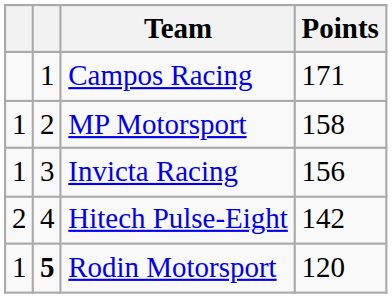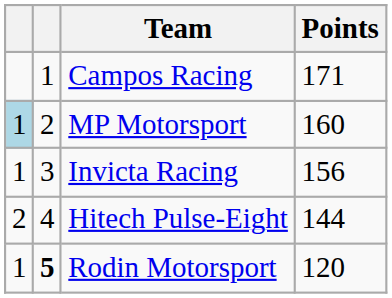MP Motorsport | column 1: no background -> lightblue background
MP Motorsport | Points: 158 -> 160
Hitech Pulse-Eight | Points: 142 -> 144
